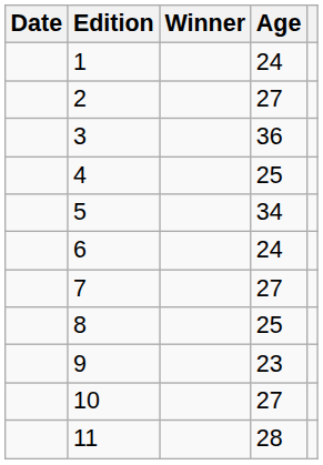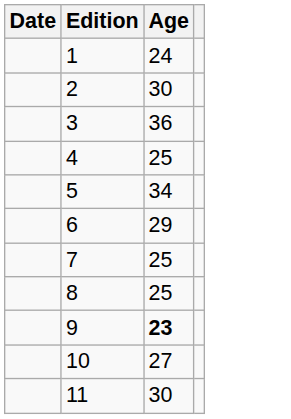- column: Winner
2 | Age: 27 -> 30
6 | Age: 24 -> 29
7 | Age: 27 -> 25
9 | Age: normal -> bold
11 | Age: 28 -> 30
